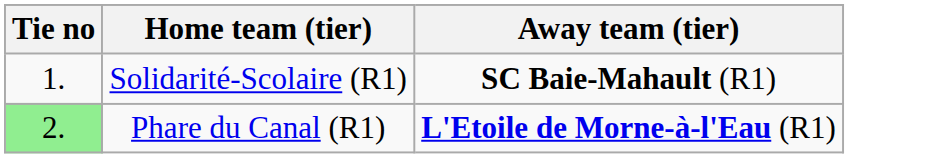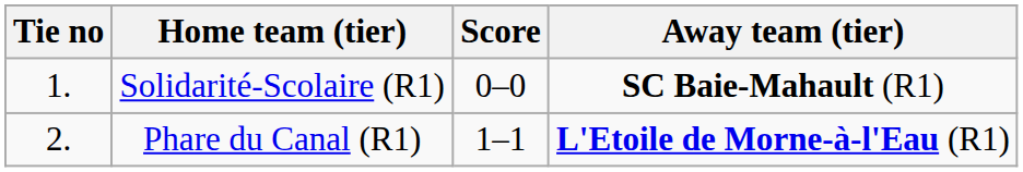+ column: Score | 0–0 | 1–1
Phare du Canal (R1) | Tie no: lightgreen background -> no background
